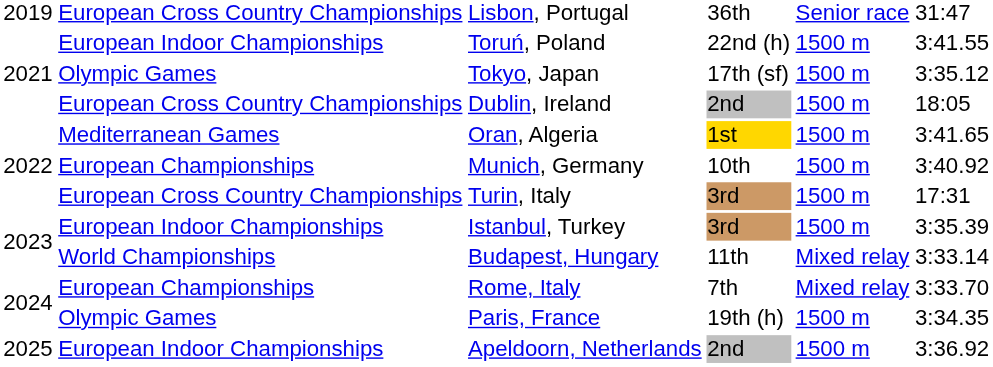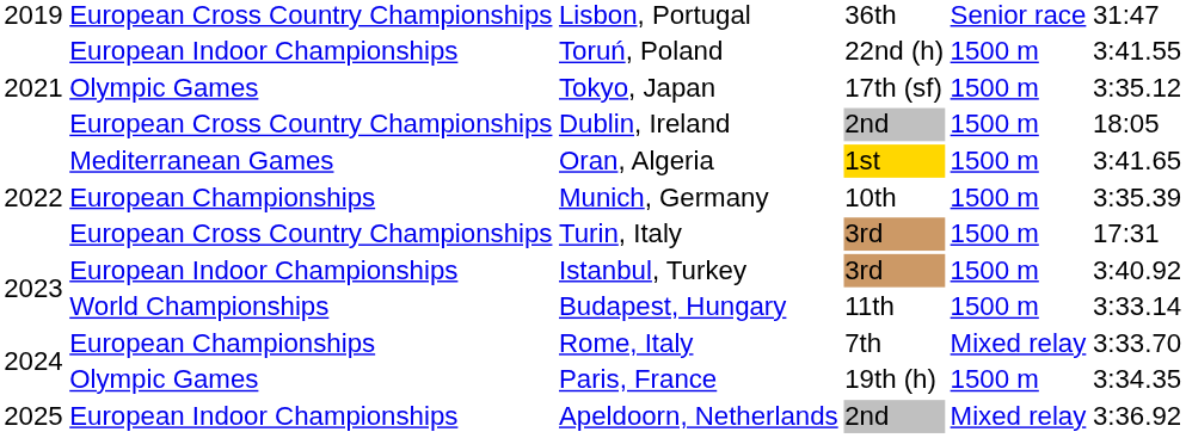Munich, Germany | column 6: 3:40.92 -> 3:35.39
Istanbul, Turkey | column 6: 3:35.39 -> 3:40.92
Budapest, Hungary | column 5: Mixed relay -> 1500 m
Apeldoorn, Netherlands | column 5: 1500 m -> Mixed relay
